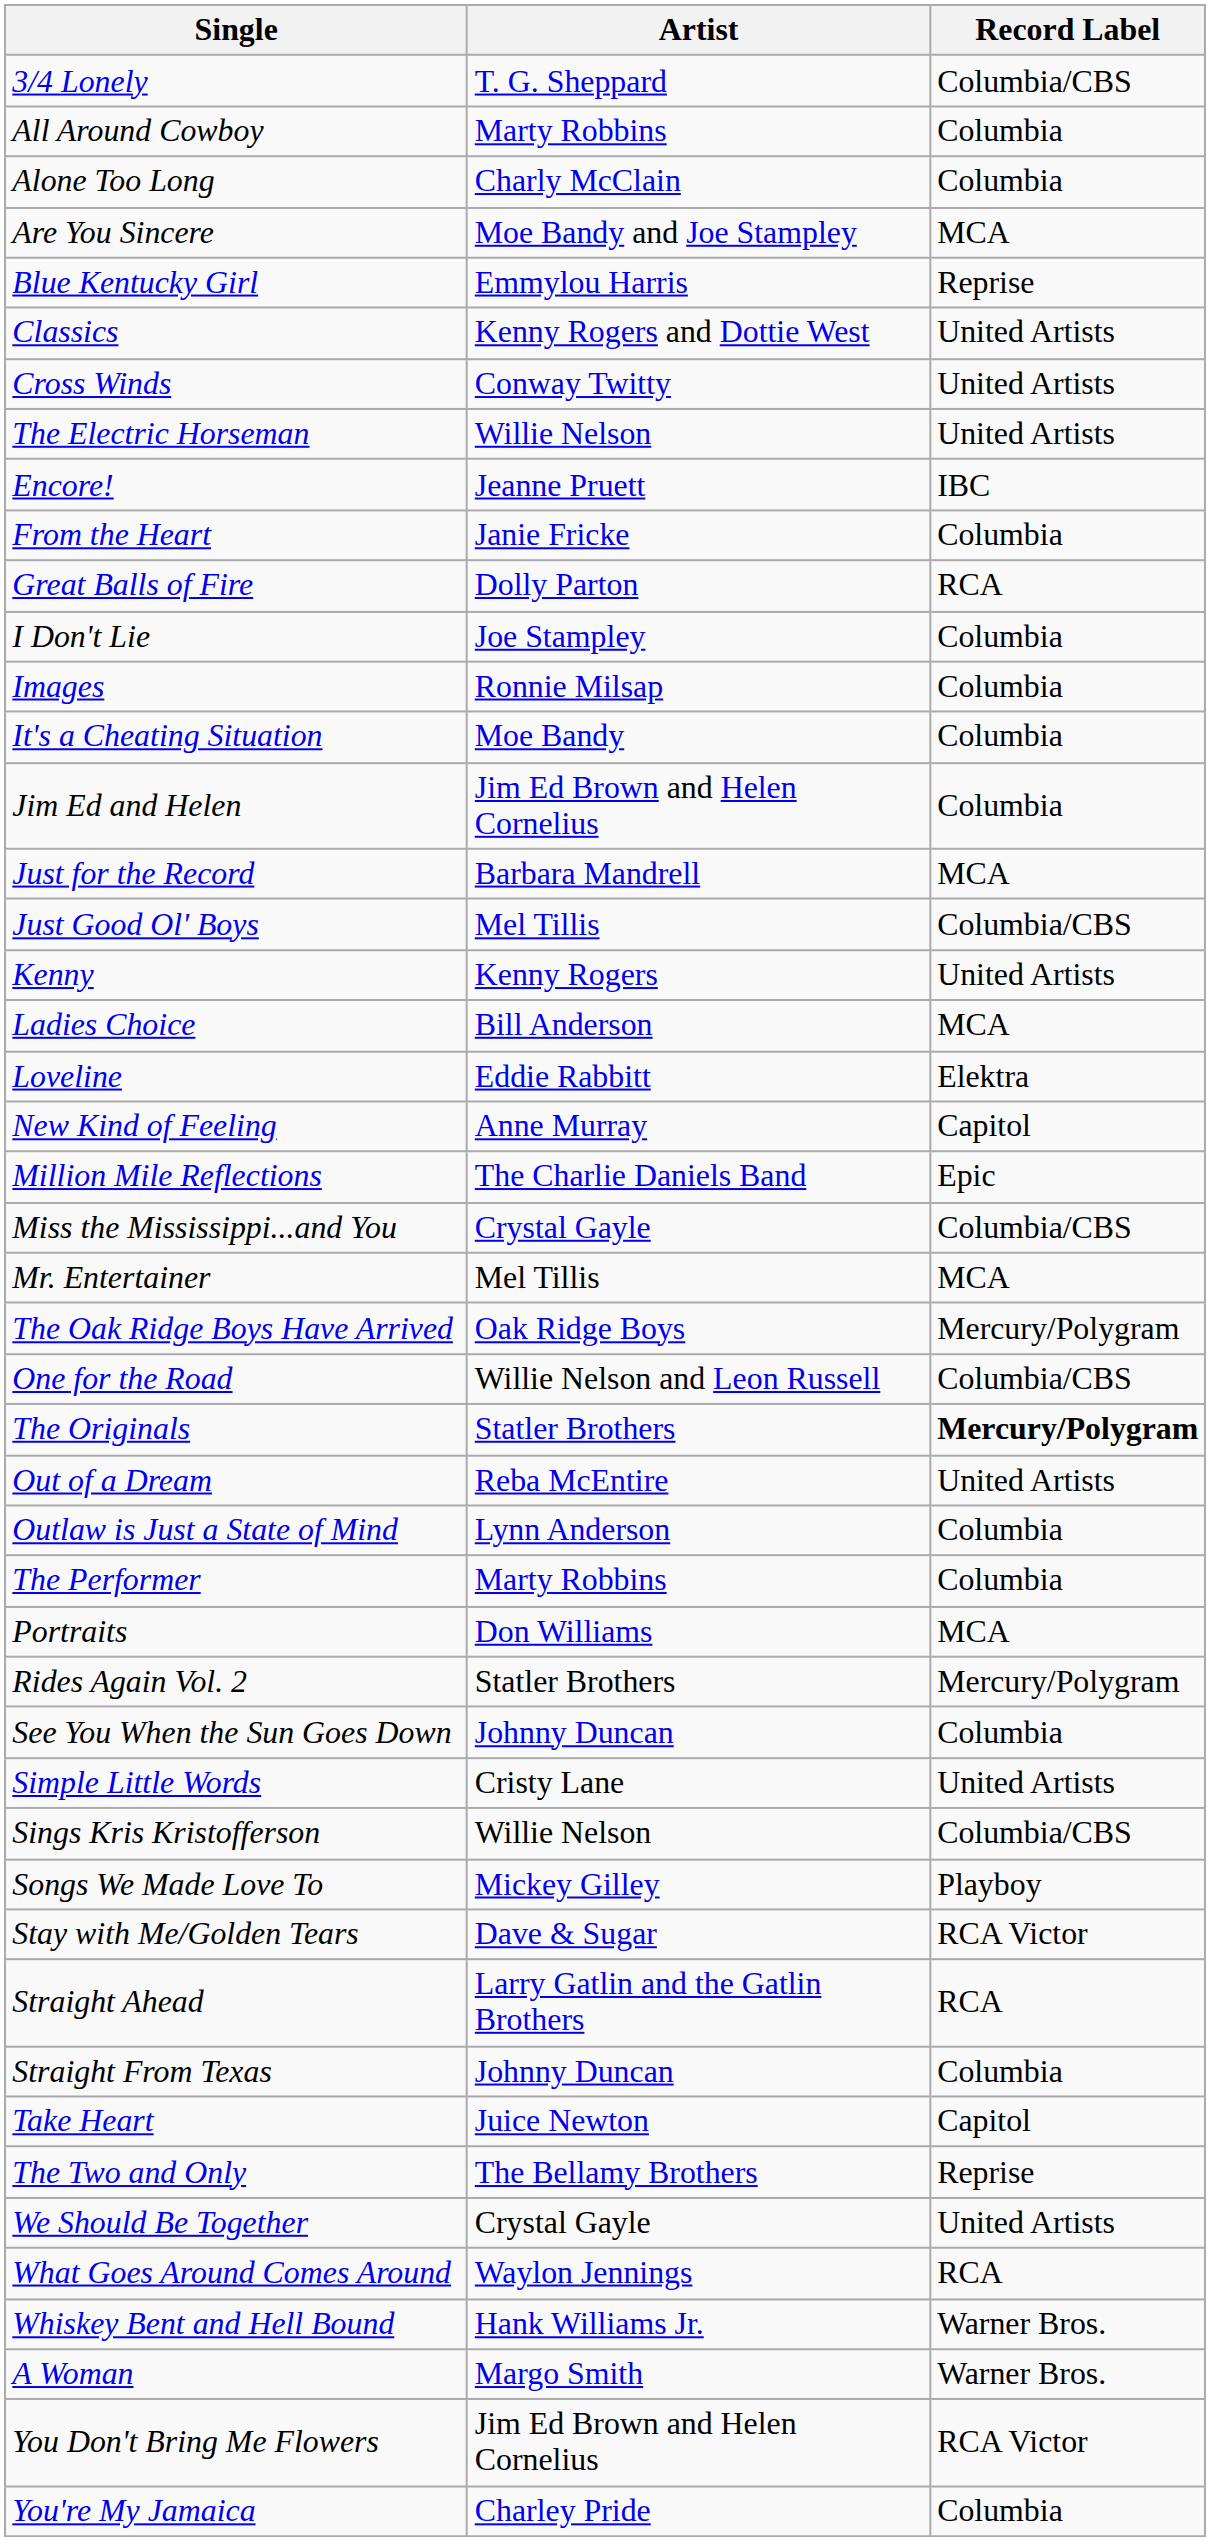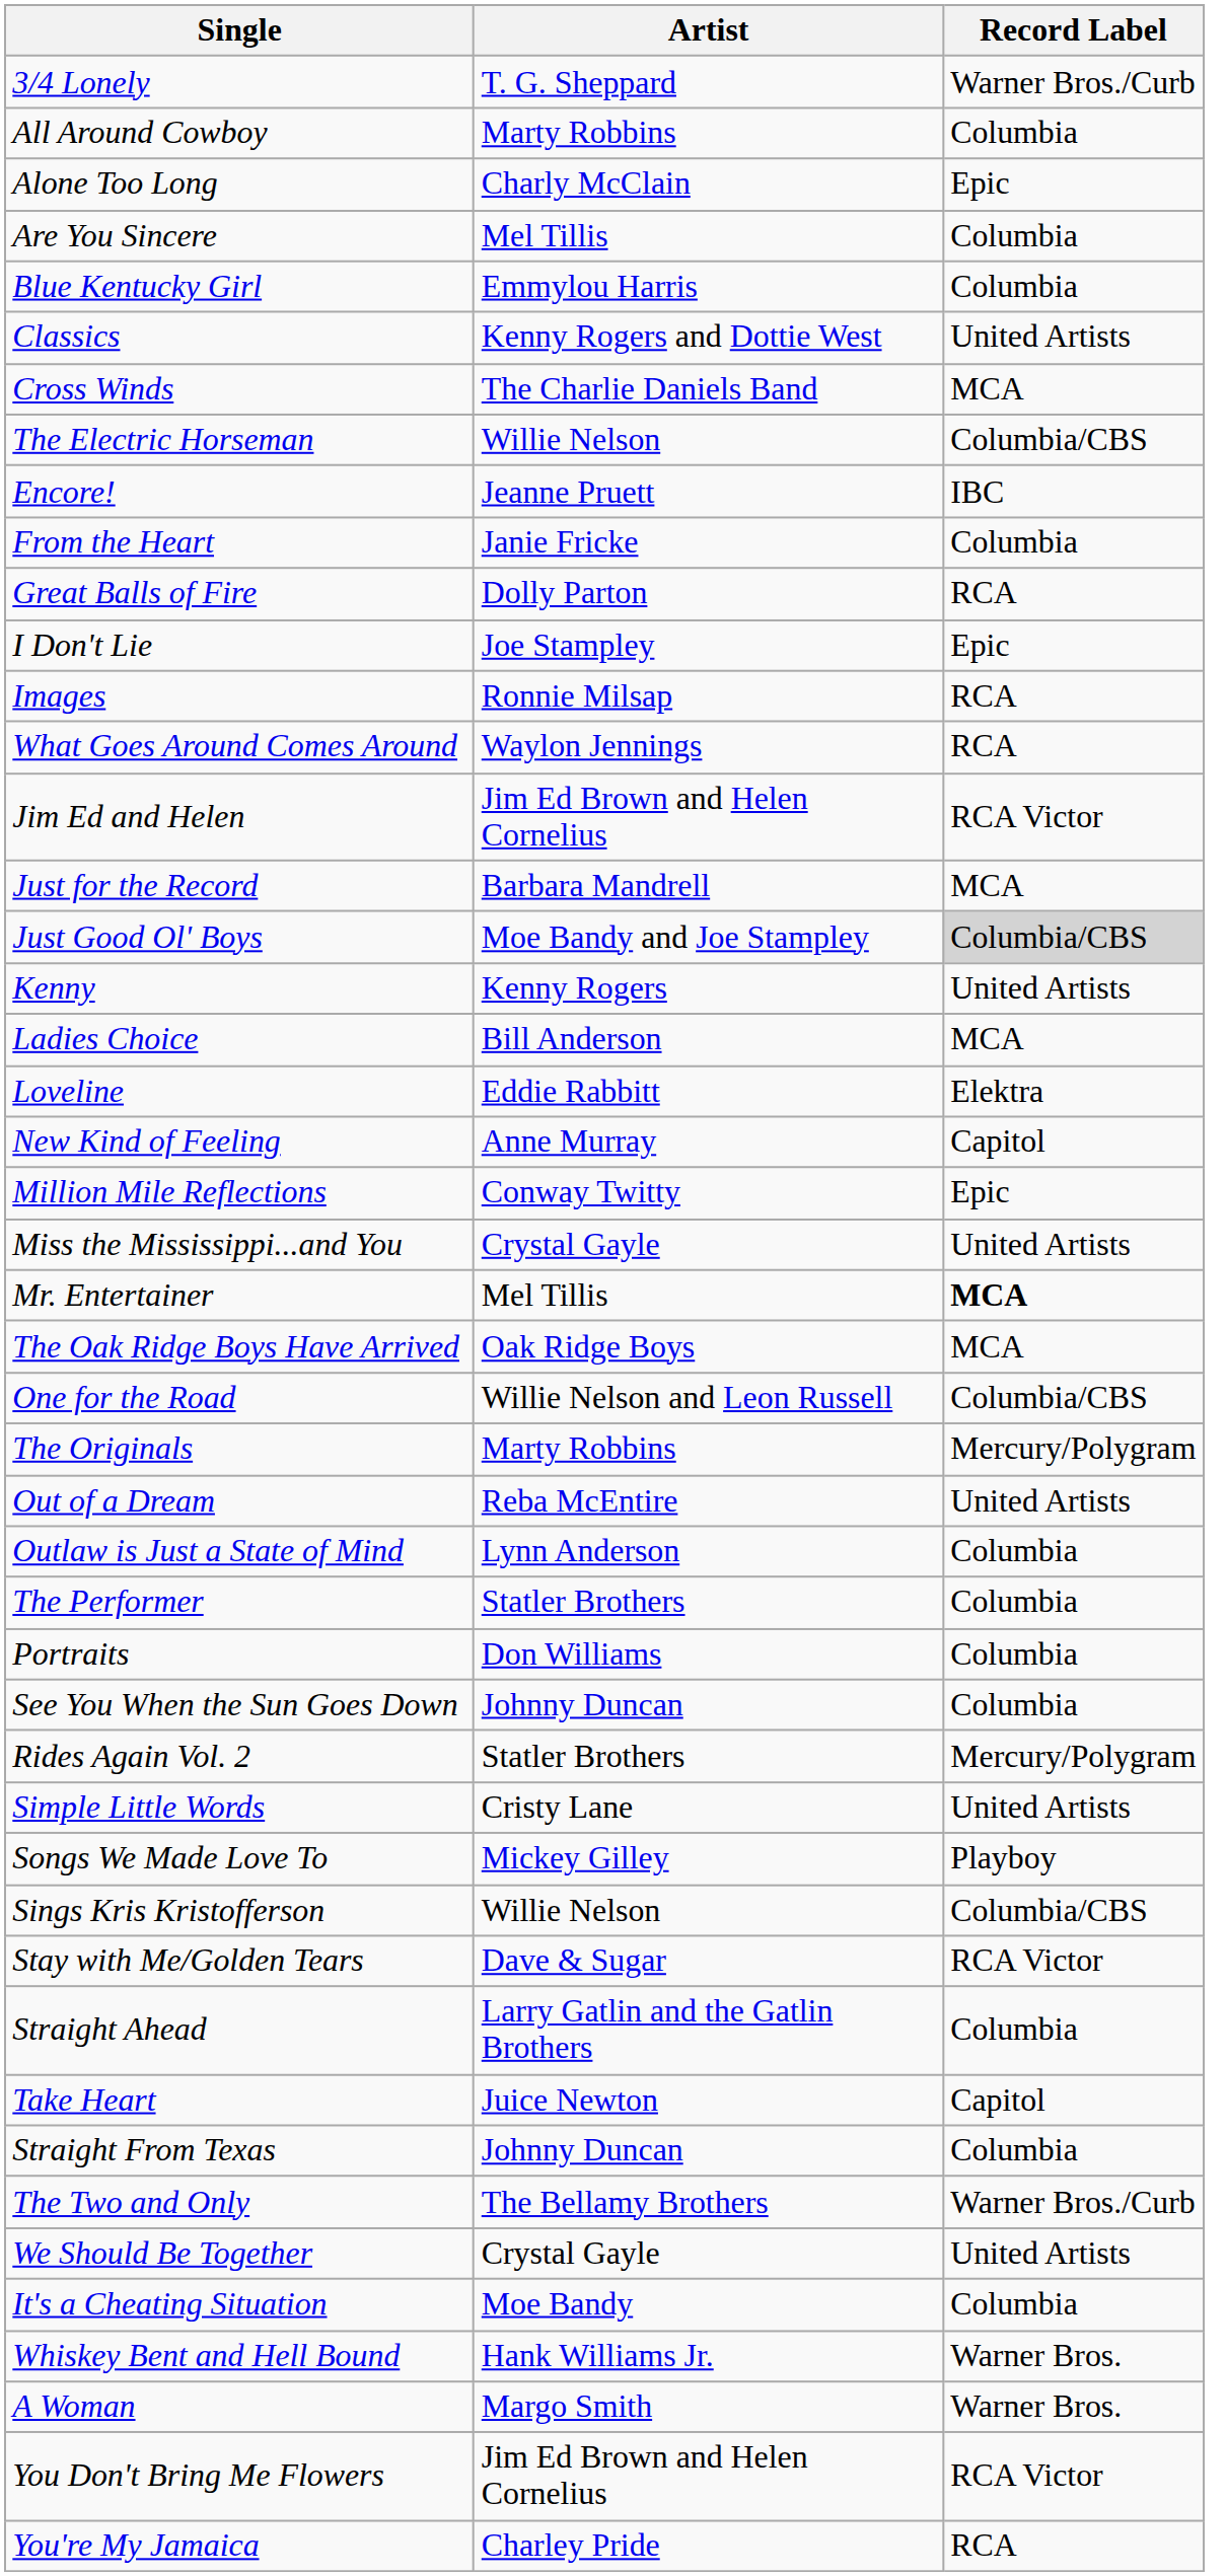3/4 Lonely | Record Label: Columbia/CBS -> Warner Bros./Curb
Alone Too Long | Record Label: Columbia -> Epic
Are You Sincere | Artist: Moe Bandy and Joe Stampley -> Mel Tillis
Are You Sincere | Record Label: MCA -> Columbia
Blue Kentucky Girl | Record Label: Reprise -> Columbia
Cross Winds | Artist: Conway Twitty -> The Charlie Daniels Band
Cross Winds | Record Label: United Artists -> MCA
The Electric Horseman | Record Label: United Artists -> Columbia/CBS
I Don't Lie | Record Label: Columbia -> Epic
Images | Record Label: Columbia -> RCA
rows swapped: It's a Cheating Situation <-> What Goes Around Comes Around
Jim Ed and Helen | Record Label: Columbia -> RCA Victor
Just Good Ol' Boys | Artist: Mel Tillis -> Moe Bandy and Joe Stampley
Just Good Ol' Boys | Record Label: no background -> lightgrey background
Million Mile Reflections | Artist: The Charlie Daniels Band -> Conway Twitty
Miss the Mississippi...and You | Record Label: Columbia/CBS -> United Artists
Mr. Entertainer | Record Label: normal -> bold
The Oak Ridge Boys Have Arrived | Record Label: Mercury/Polygram -> MCA
The Originals | Artist: Statler Brothers -> Marty Robbins
The Originals | Record Label: bold -> normal
The Performer | Artist: Marty Robbins -> Statler Brothers
Portraits | Record Label: MCA -> Columbia
rows swapped: Rides Again Vol. 2 <-> See You When the Sun Goes Down
rows swapped: Sings Kris Kristofferson <-> Songs We Made Love To
Straight Ahead | Record Label: RCA -> Columbia
rows swapped: Straight From Texas <-> Take Heart
The Two and Only | Record Label: Reprise -> Warner Bros./Curb
You're My Jamaica | Record Label: Columbia -> RCA
